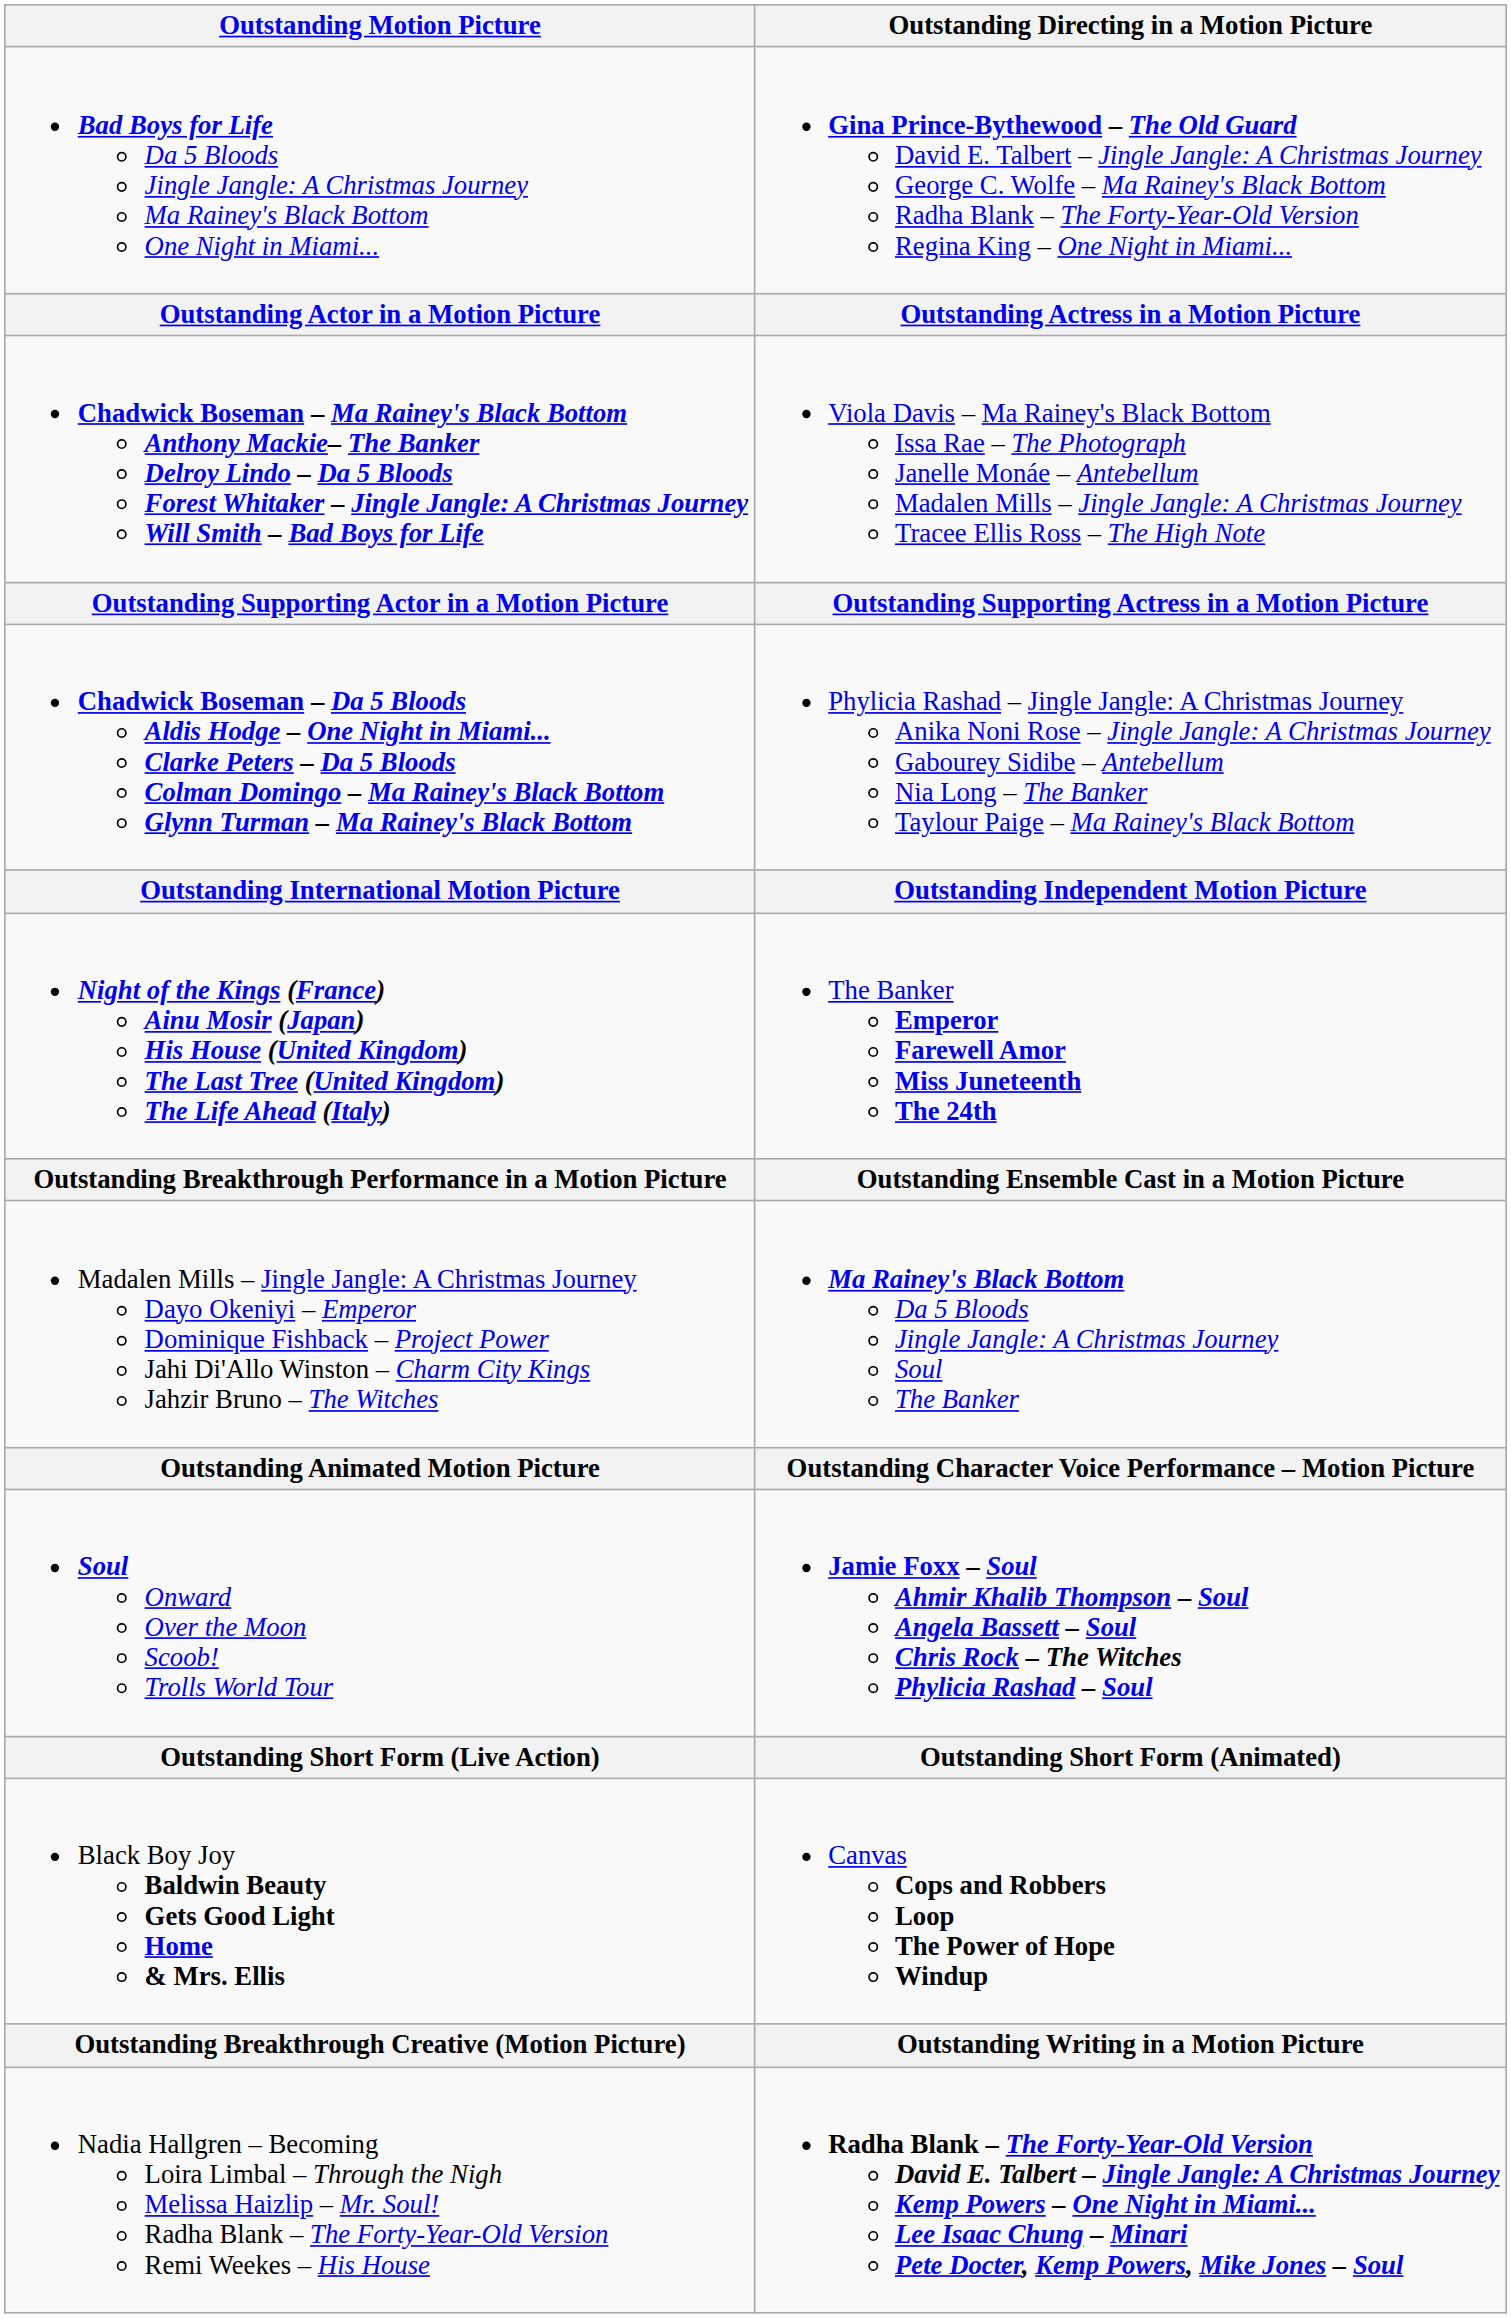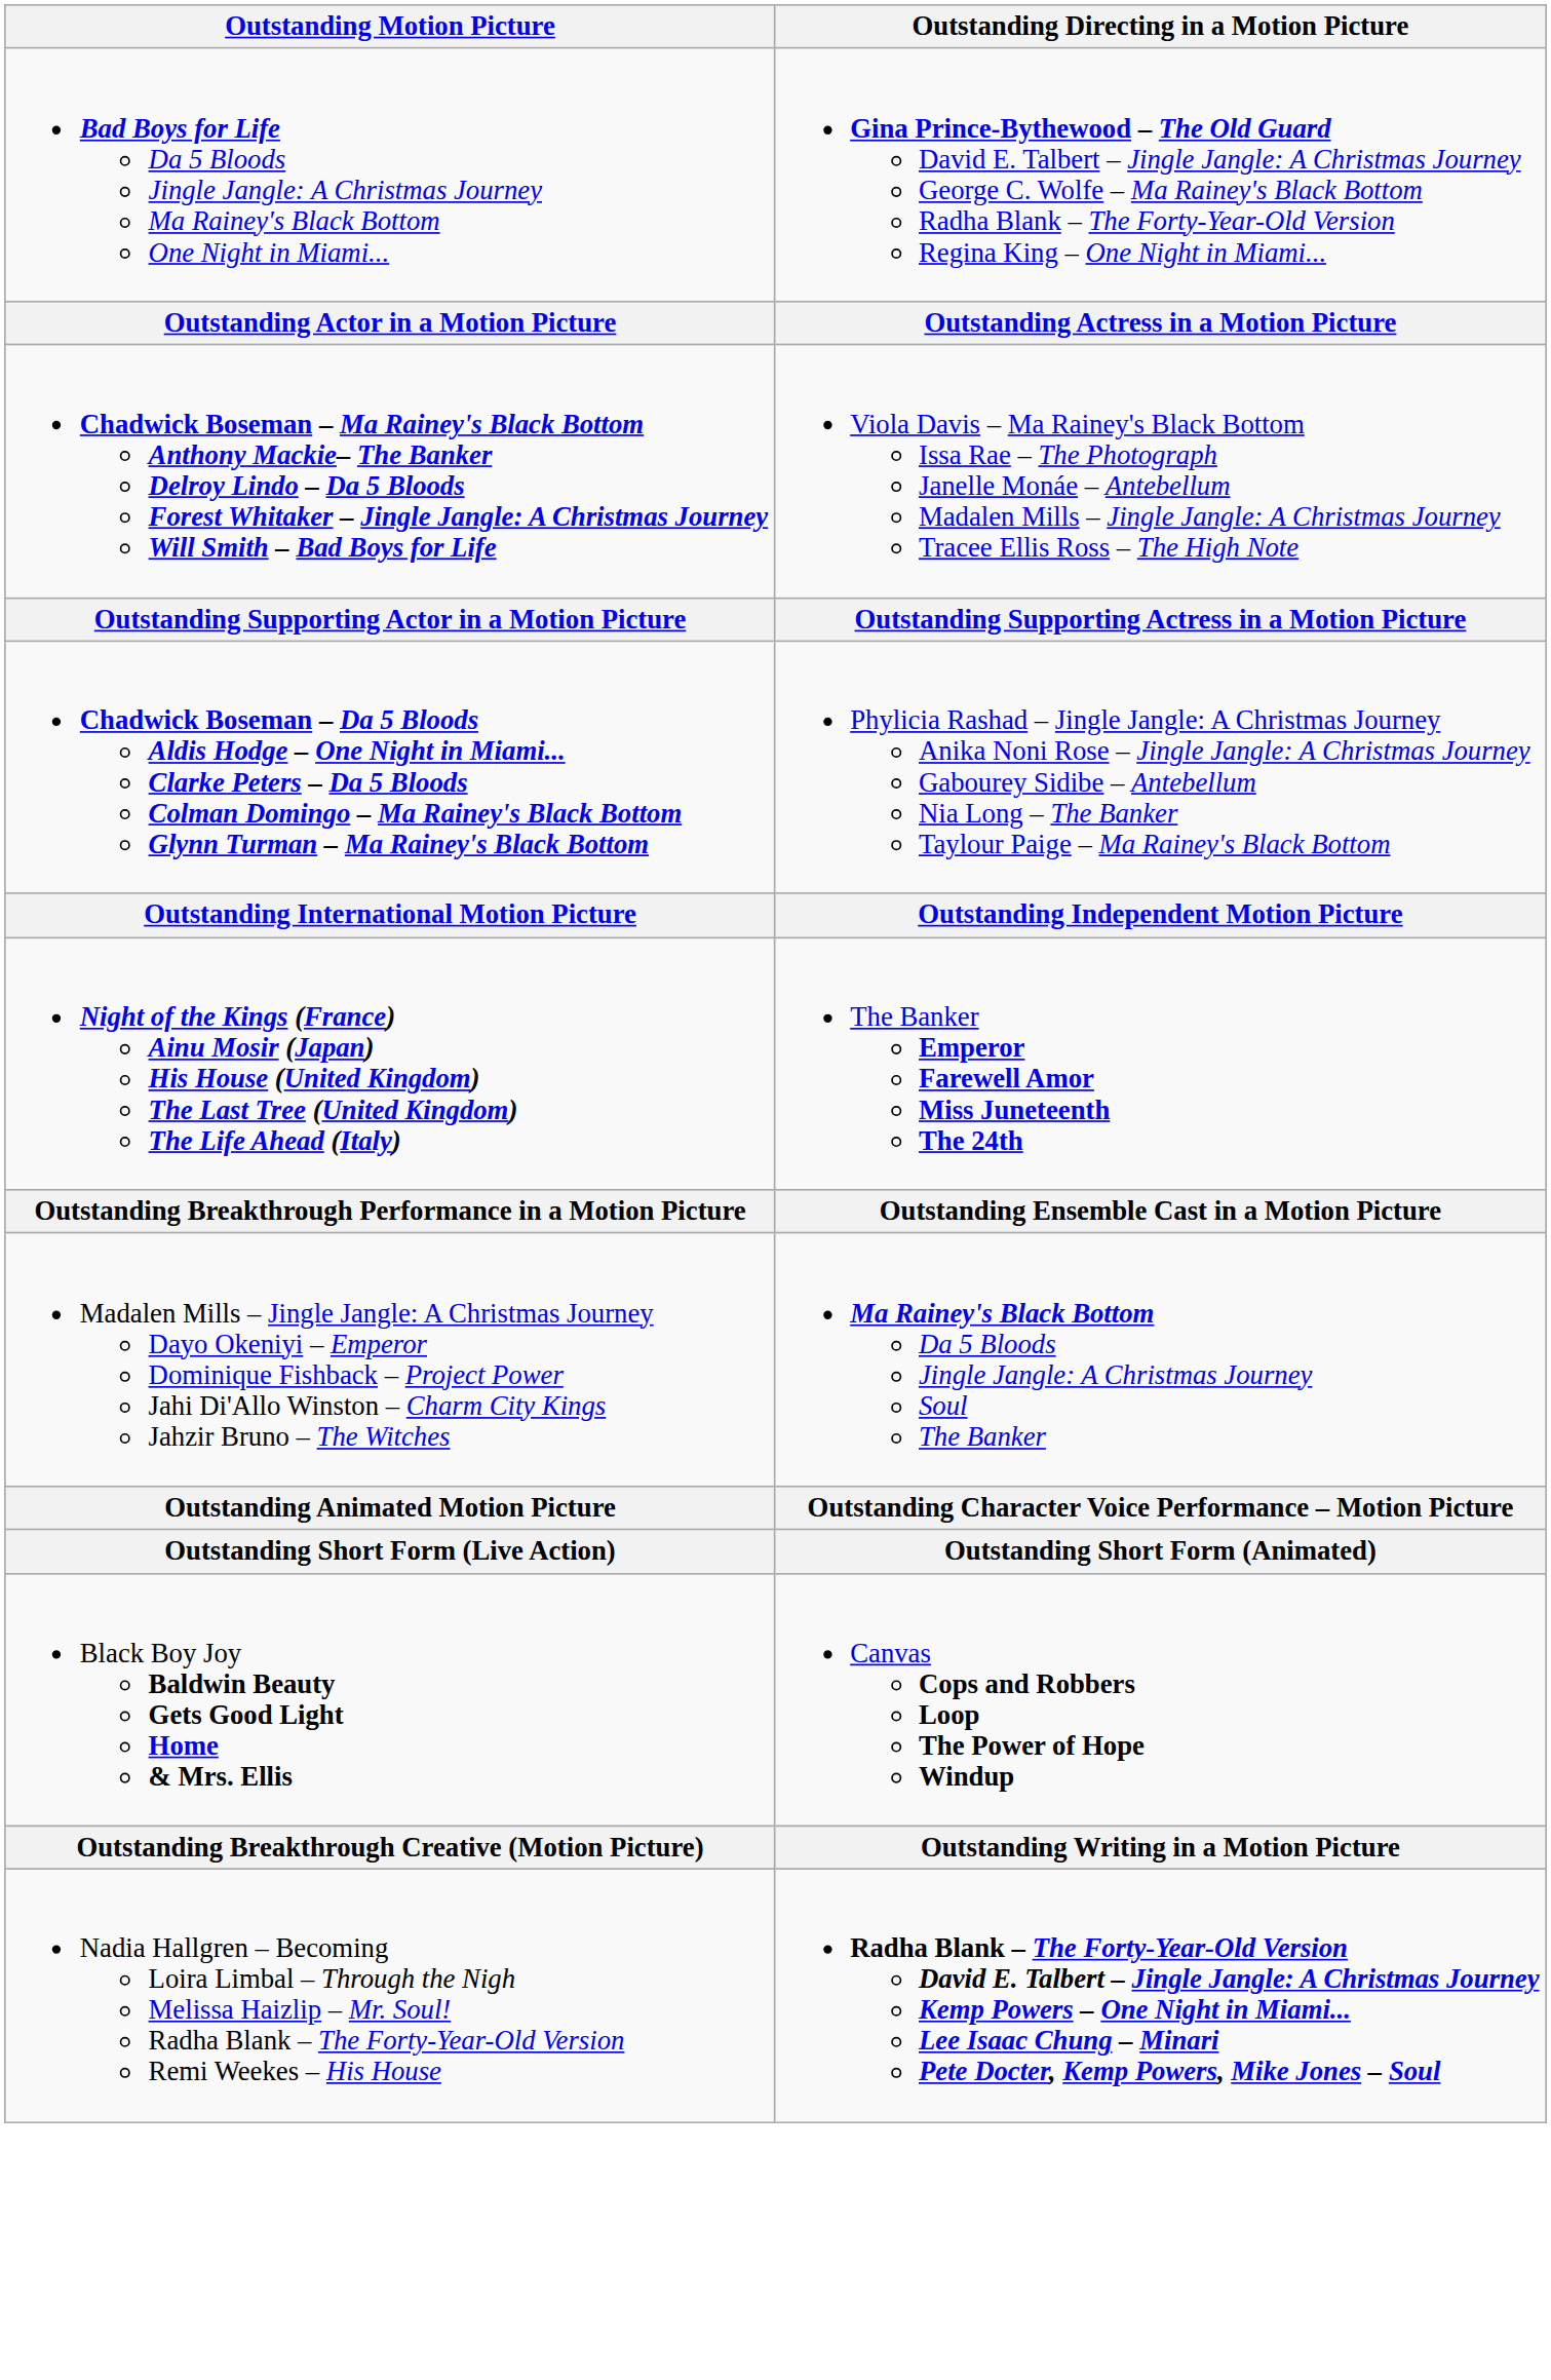- row: Soul Onward Over the Moon Scoob! Trolls World Tour | Jamie Foxx – Soul Ahmir Khalib Thompson – Soul Angela Bassett – Soul Chris Rock – The Witches Phylicia Rashad – Soul
